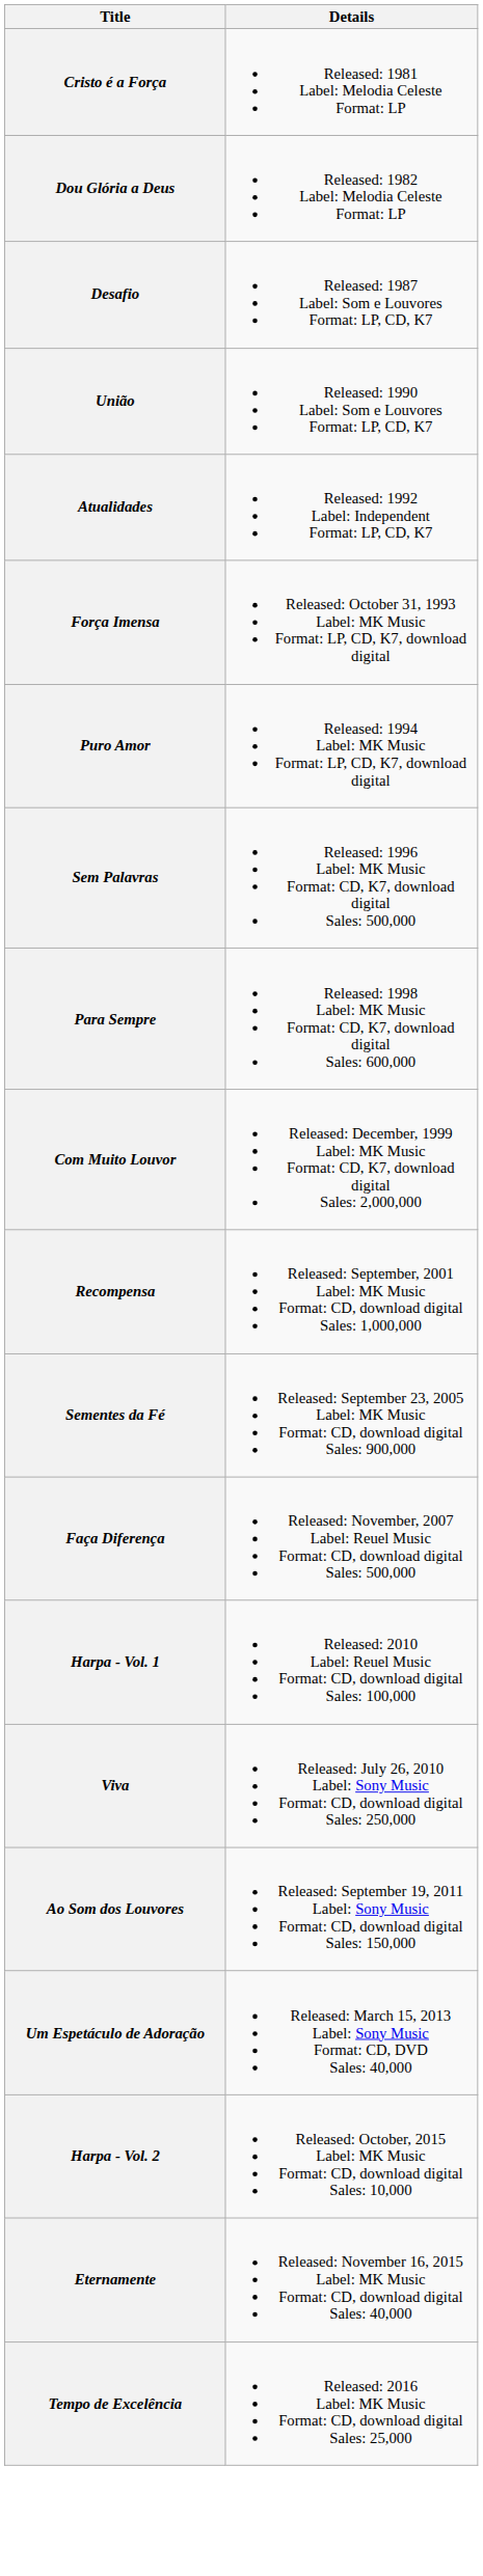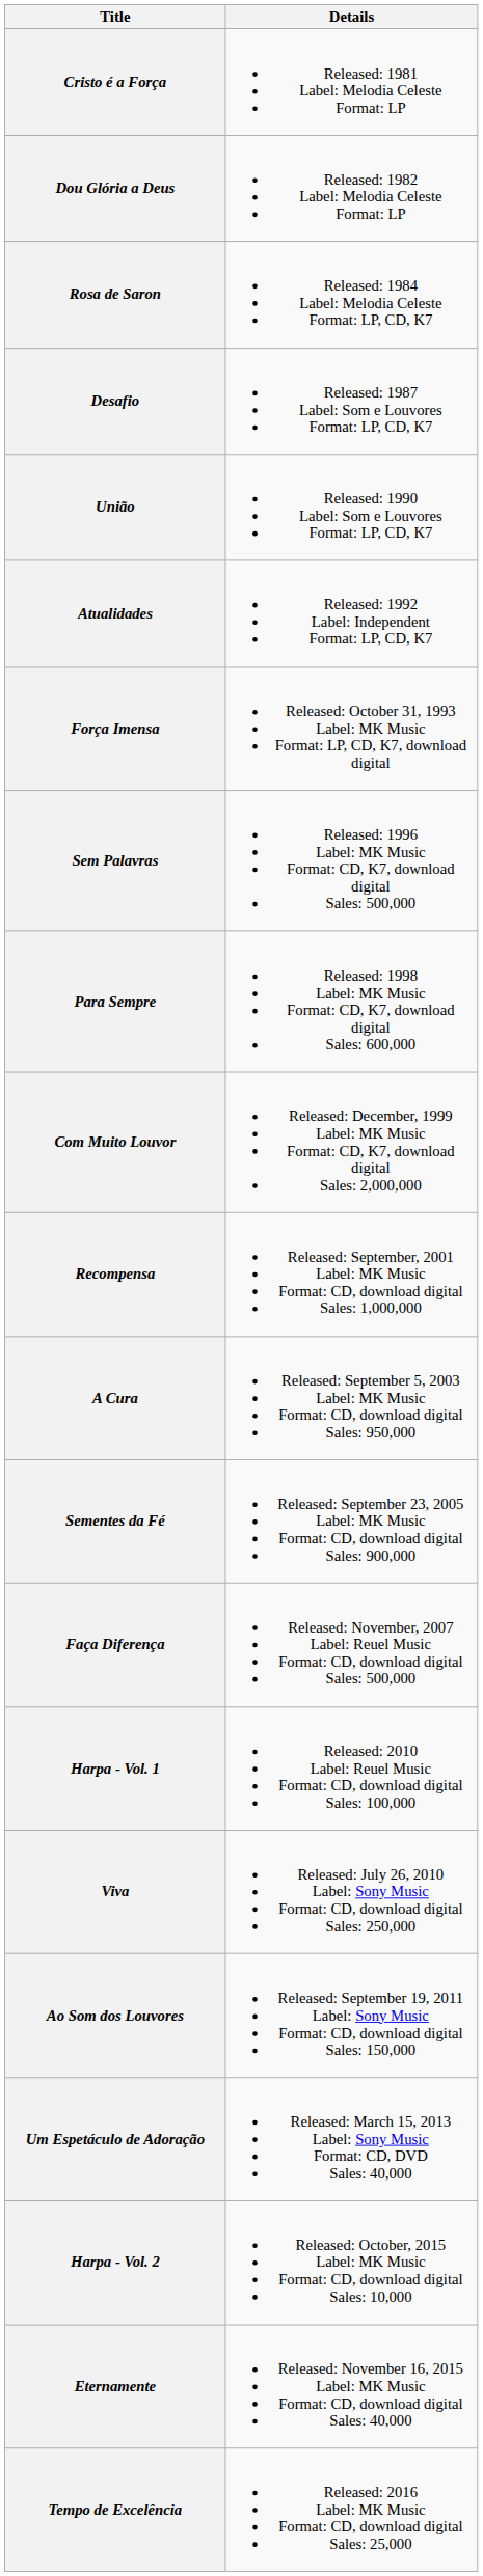+ row: Rosa de Saron | Released: 1984 Label: Melodia Celeste Format: LP, CD, K7
- row: Puro Amor | Released: 1994 Label: MK Music Format: LP, CD, K7, download digital
+ row: A Cura | Released: September 5, 2003 Label: MK Music Format: CD, download digital Sales: 950,000
